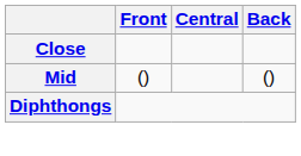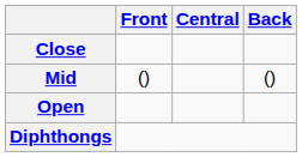+ row: Open
